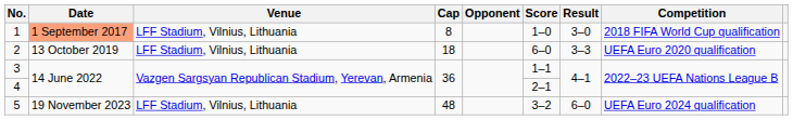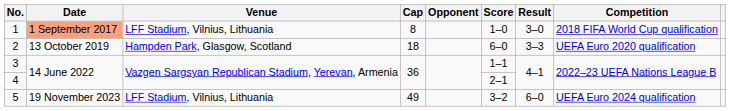2 | Venue: LFF Stadium, Vilnius, Lithuania -> Hampden Park, Glasgow, Scotland
5 | Cap: 48 -> 49
